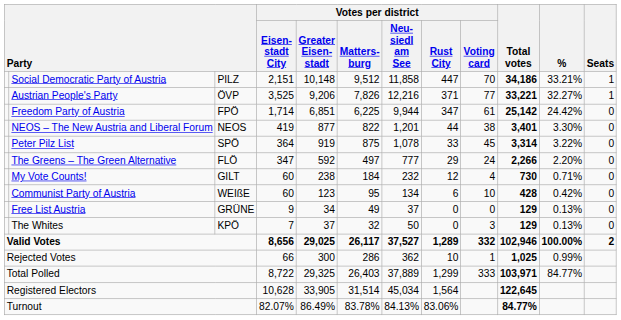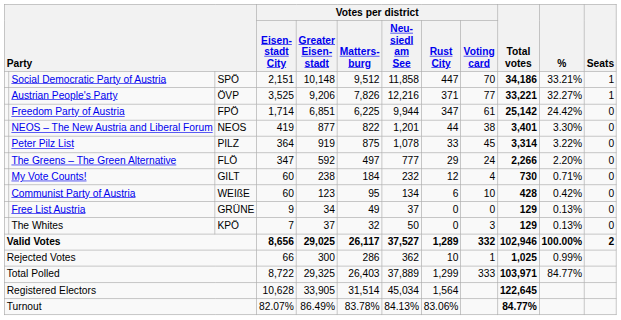Social Democratic Party of Austria | column 3: PILZ -> SPÖ
Peter Pilz List | column 3: SPÖ -> PILZ
